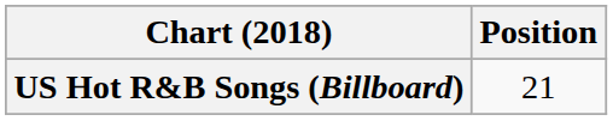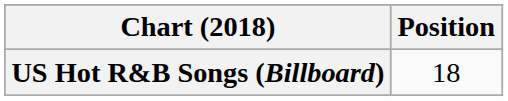US Hot R&B Songs (Billboard) | Position: 21 -> 18
